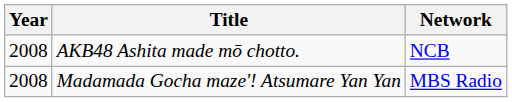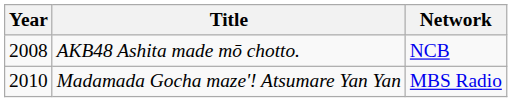Madamada Gocha maze'! Atsumare Yan Yan | Year: 2008 -> 2010
